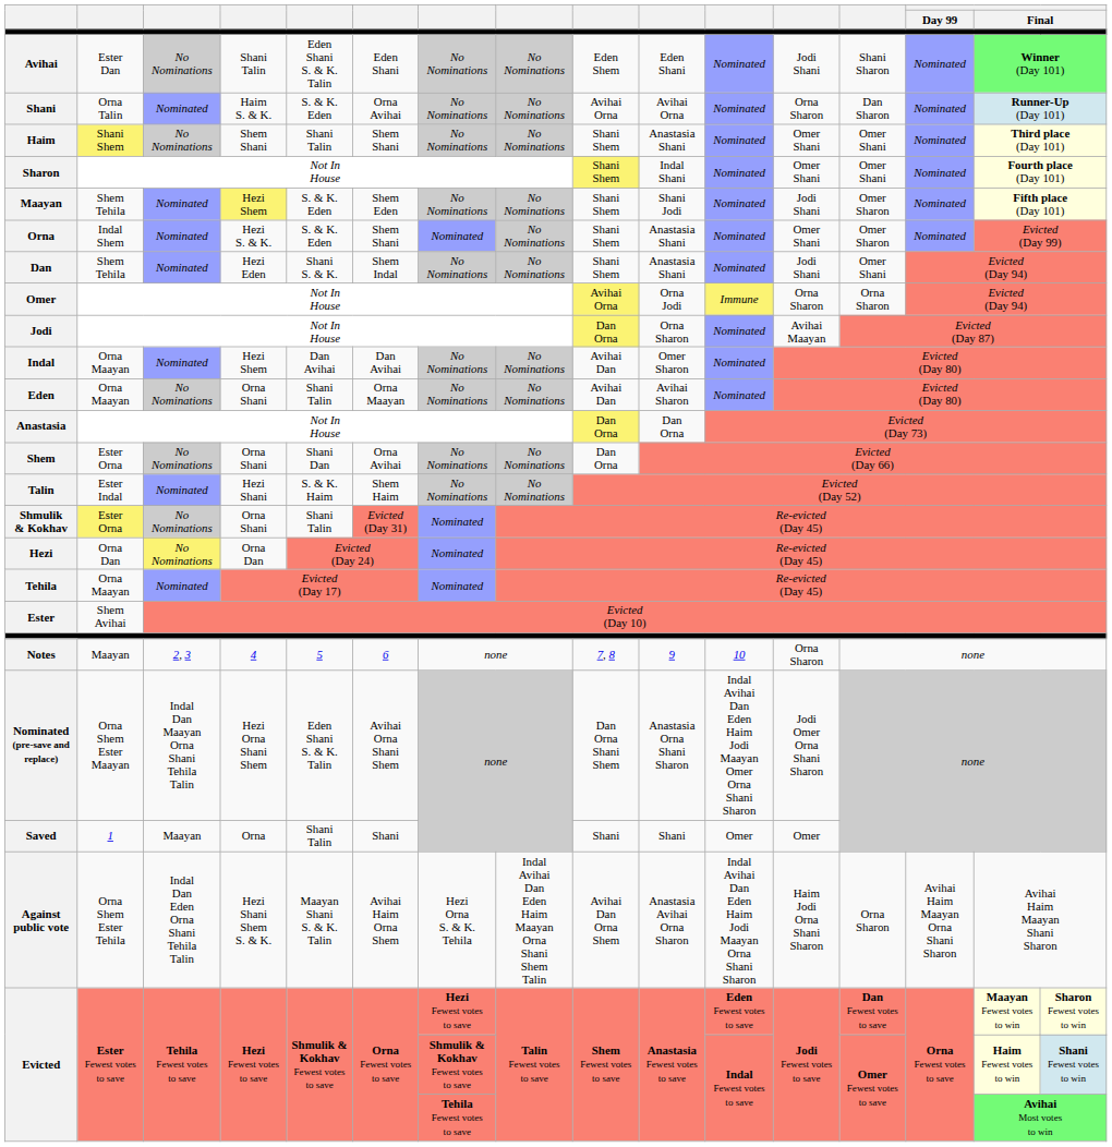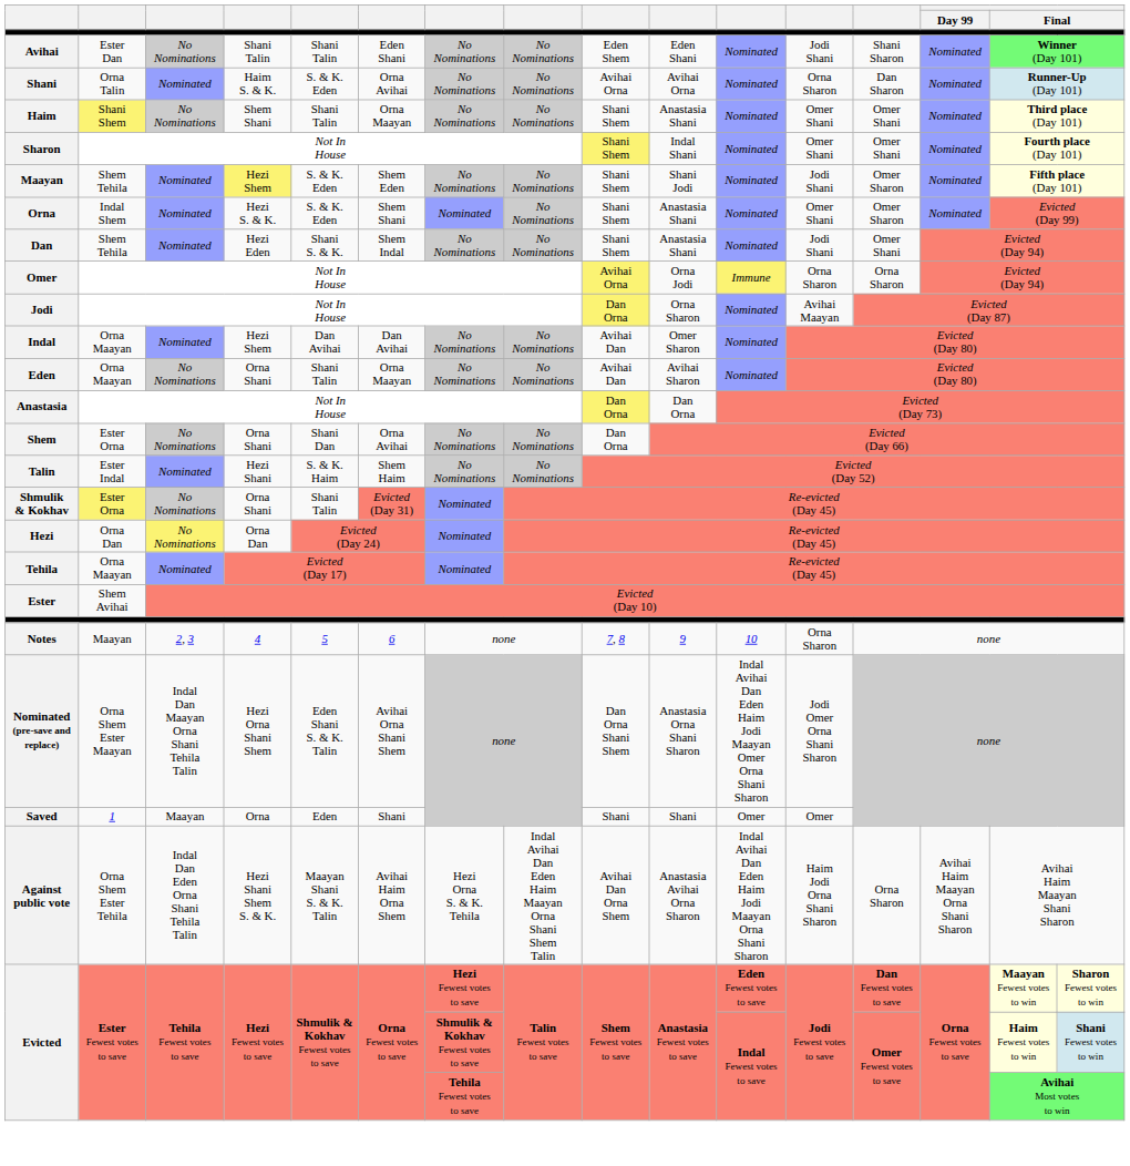Avihai | column 5: Eden Shani S. & K. Talin -> Shani Talin
Haim | column 6: Shem Shani -> Orna Maayan
Saved | column 5: Shani Talin -> Eden
